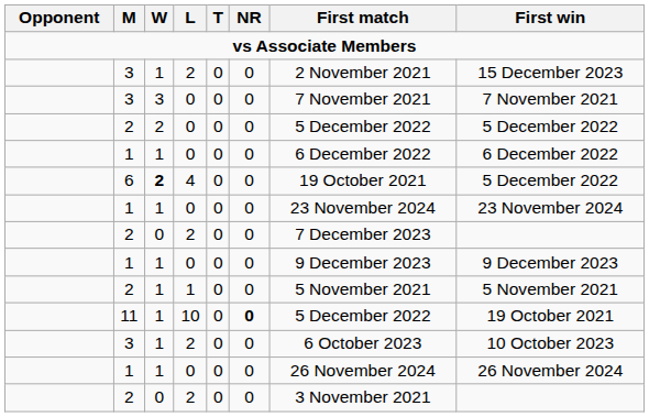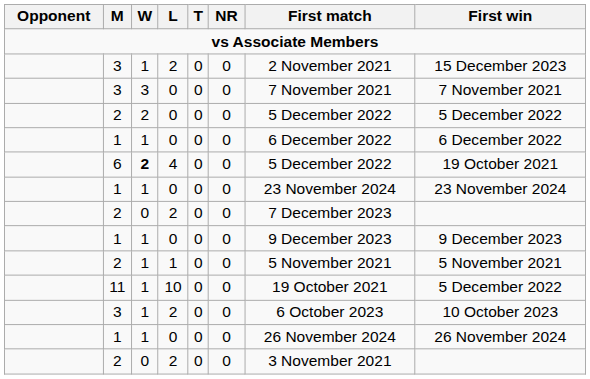6 | First match: 19 October 2021 -> 5 December 2022
6 | First win: 5 December 2022 -> 19 October 2021
11 | NR: bold -> normal
11 | First match: 5 December 2022 -> 19 October 2021
11 | First win: 19 October 2021 -> 5 December 2022
